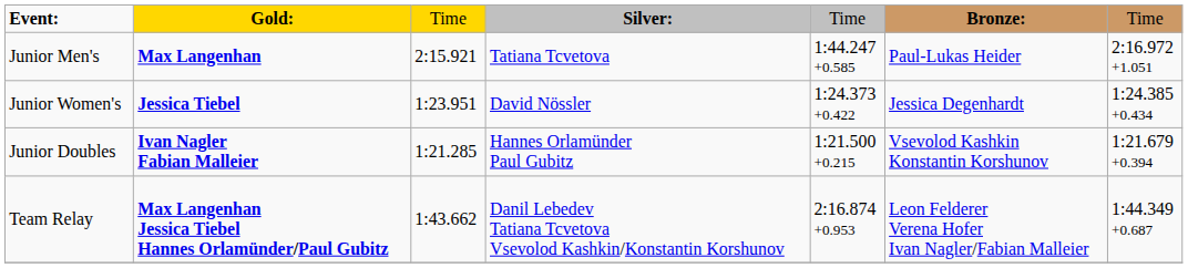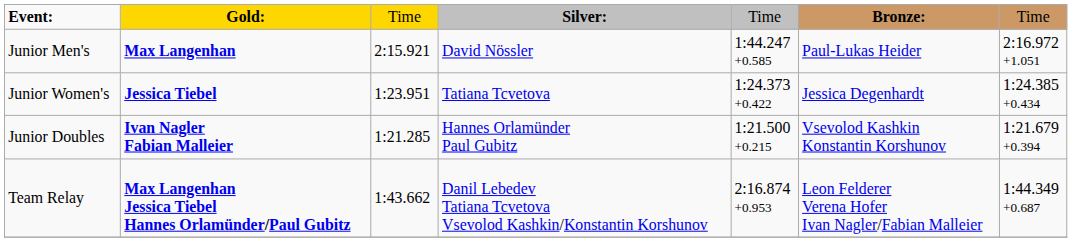Junior Men's | column 4: Tatiana Tcvetova -> David Nössler
Junior Women's | column 4: David Nössler -> Tatiana Tcvetova
